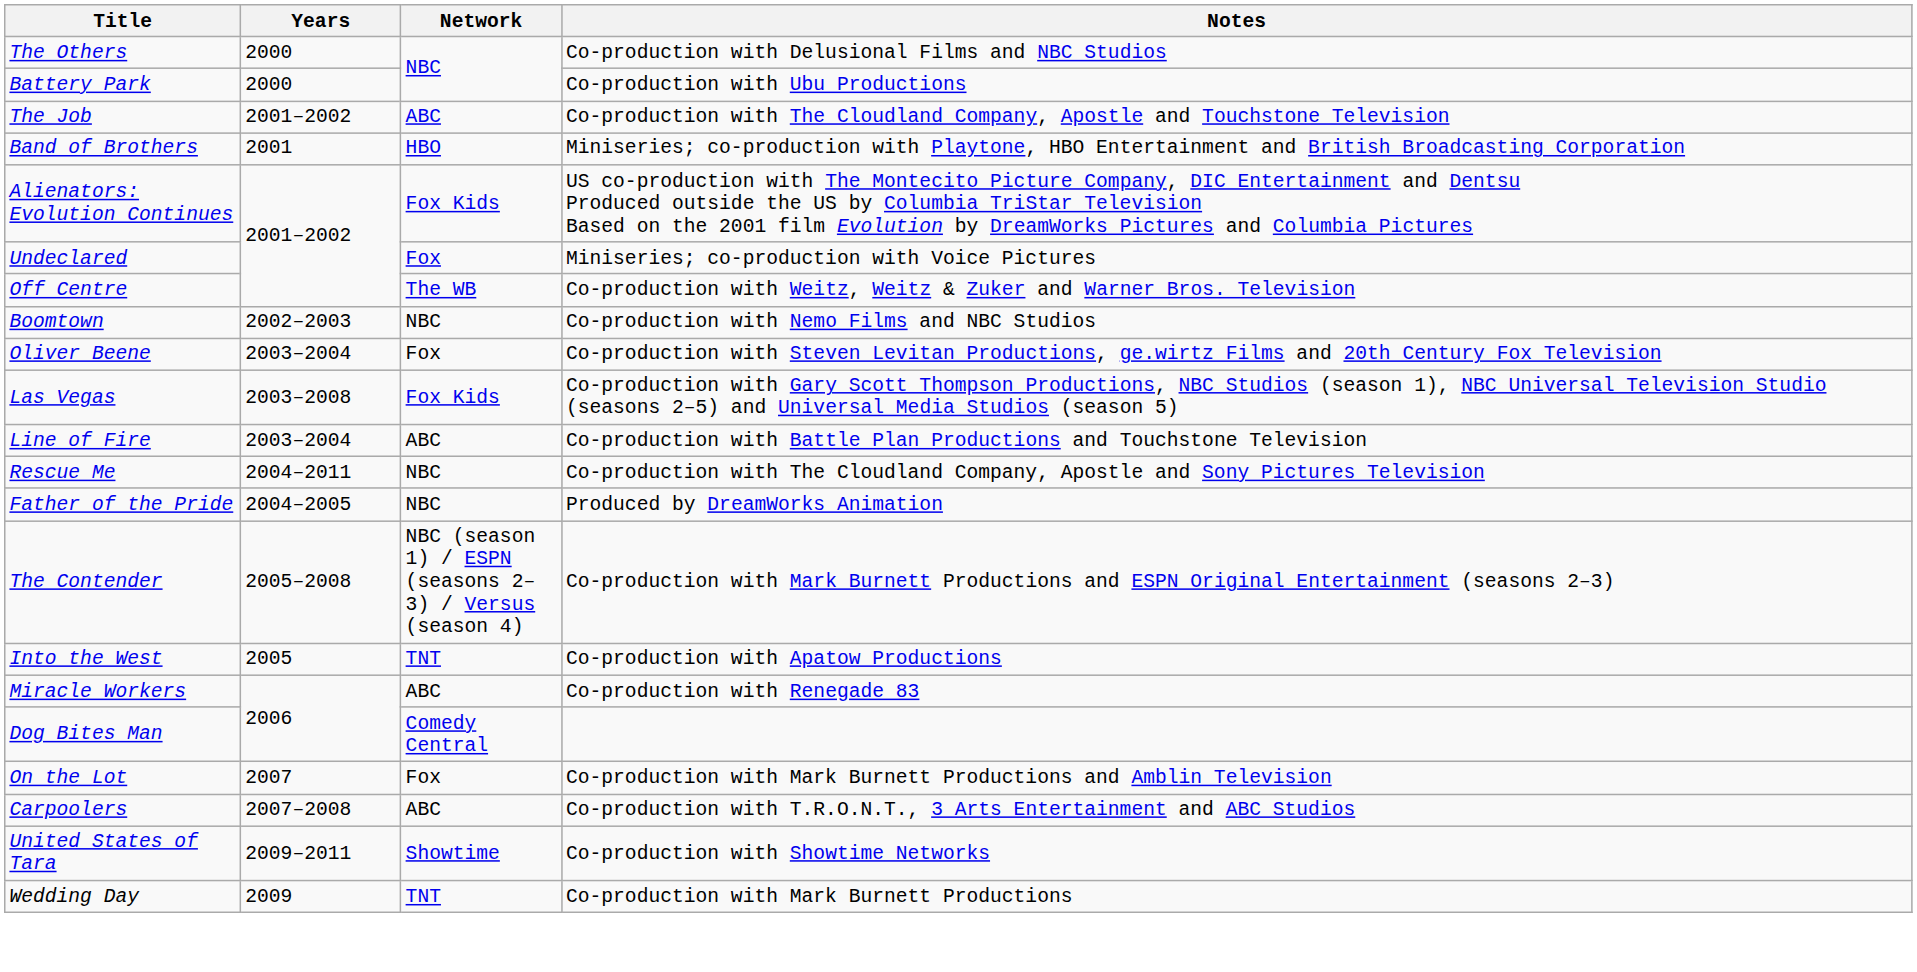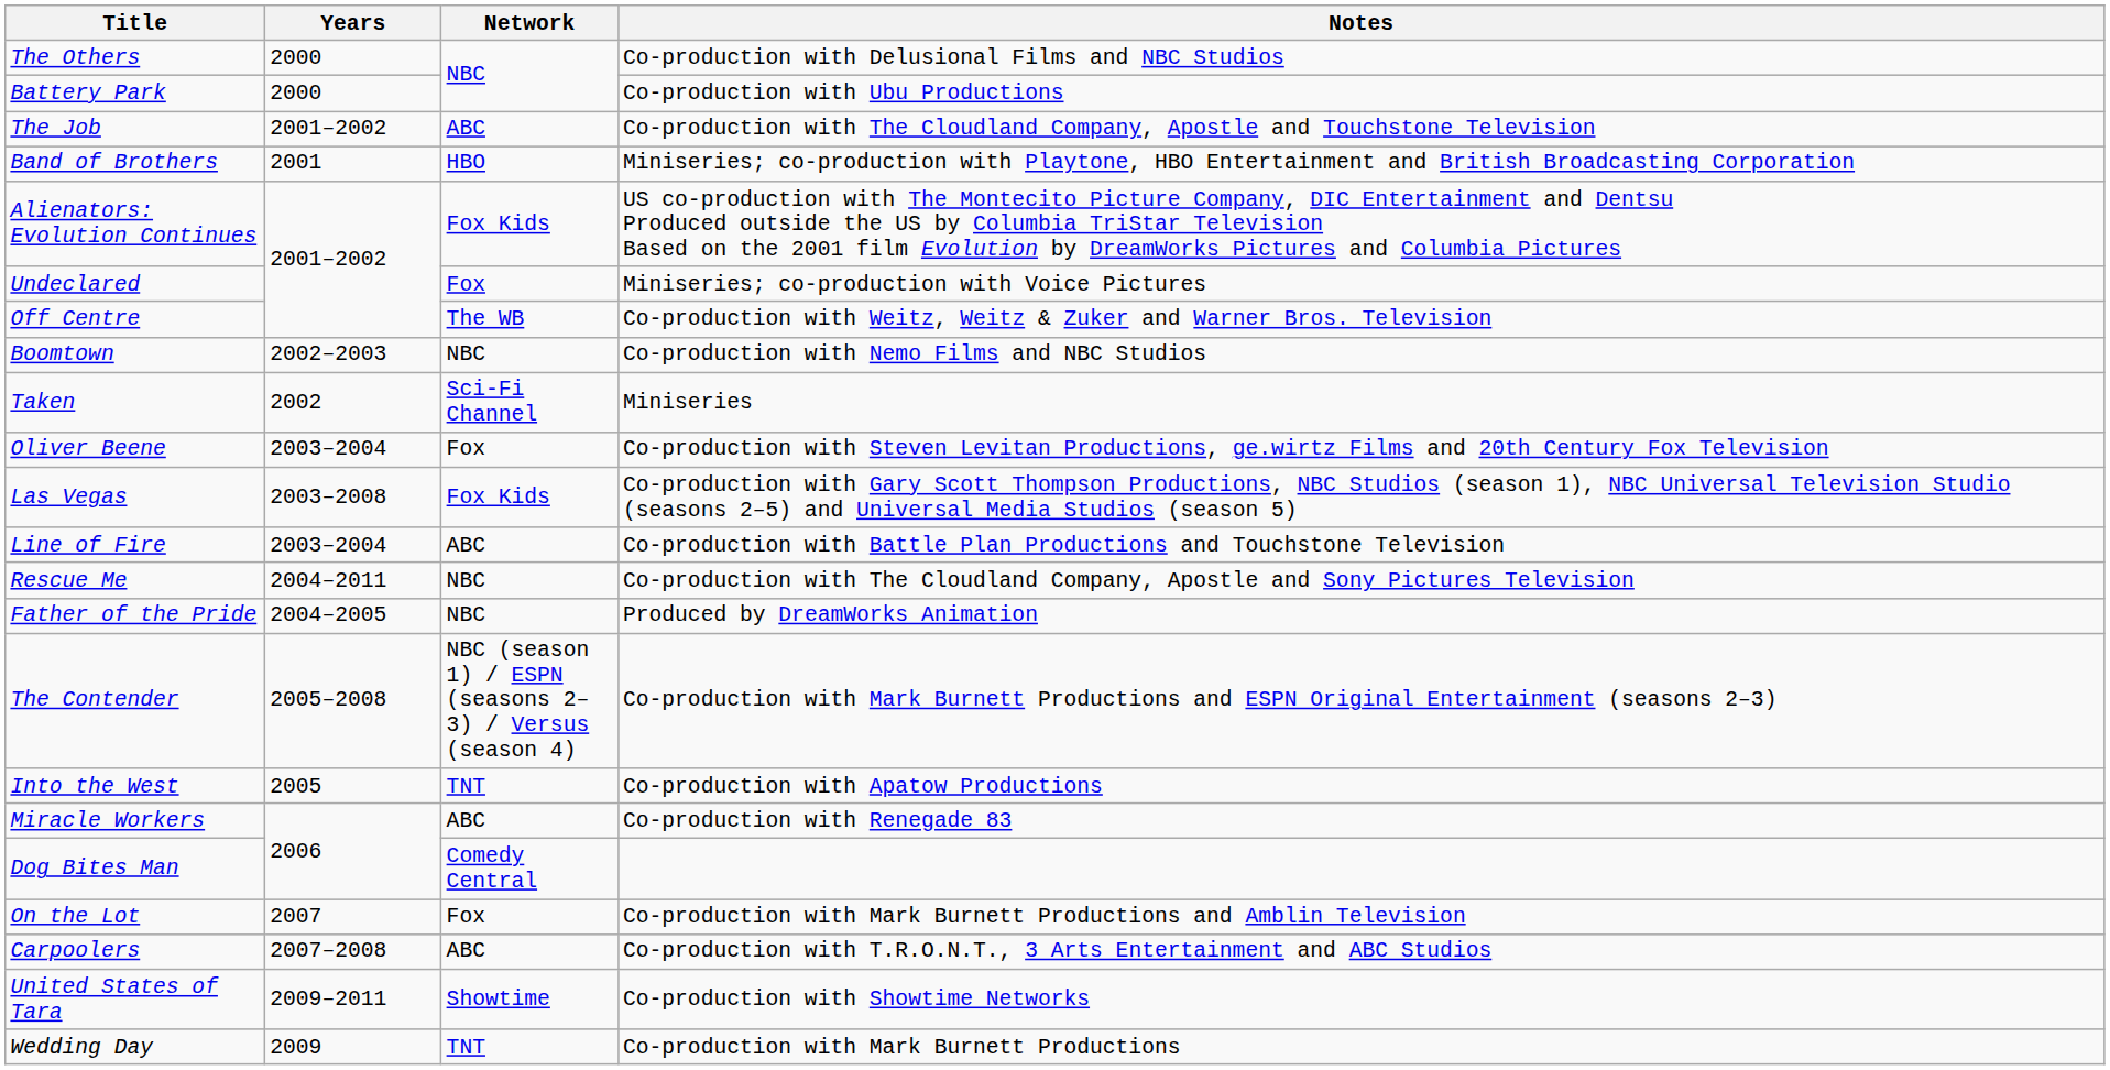+ row: Taken | 2002 | Sci-Fi Channel | Miniseries
